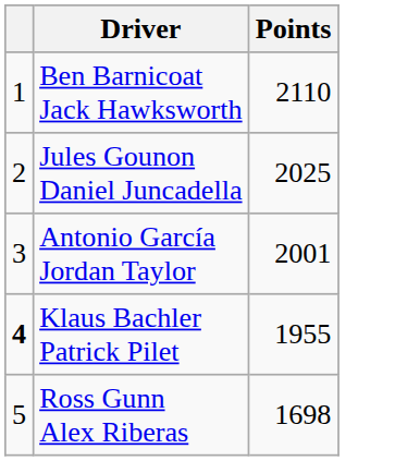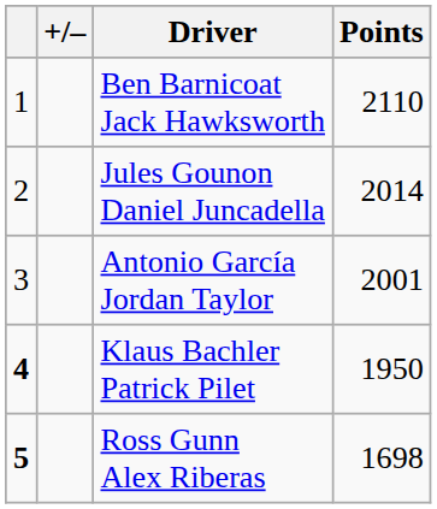+ column: +/–
Jules Gounon Daniel Juncadella | Points: 2025 -> 2014
Klaus Bachler Patrick Pilet | Points: 1955 -> 1950
Ross Gunn Alex Riberas | column 1: normal -> bold
